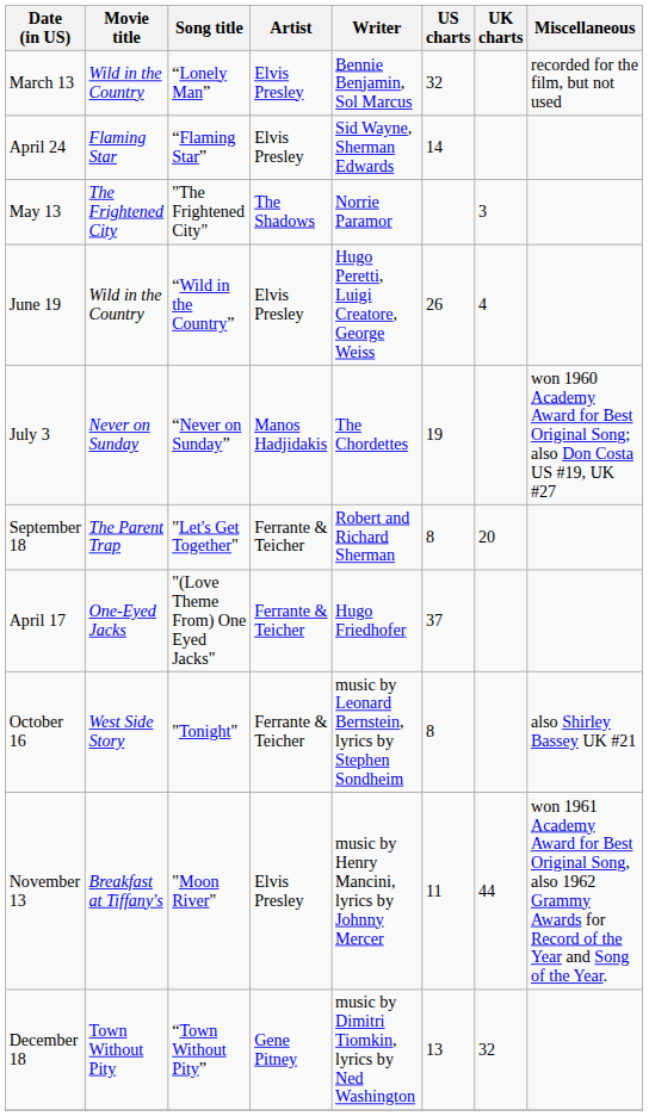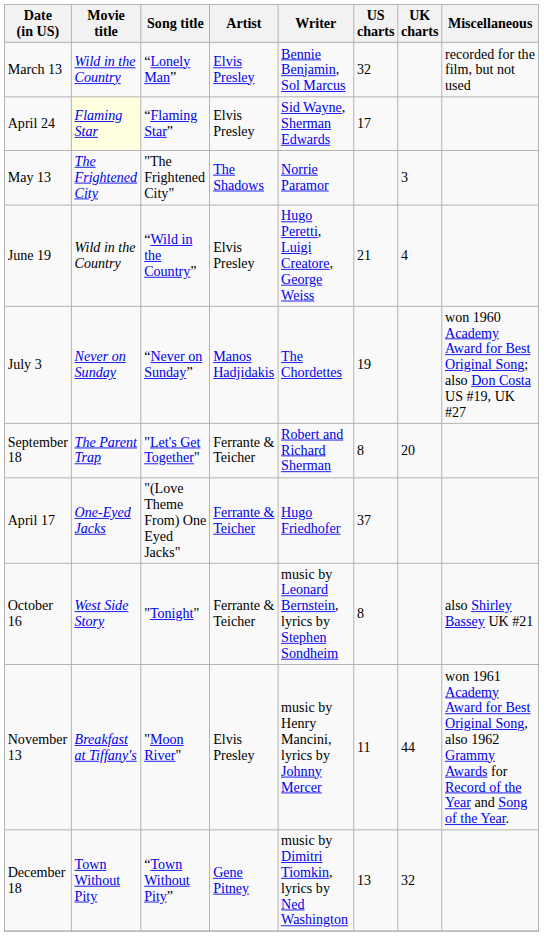April 24 | Movie title: no background -> lightyellow background
April 24 | US charts: 14 -> 17
June 19 | US charts: 26 -> 21
